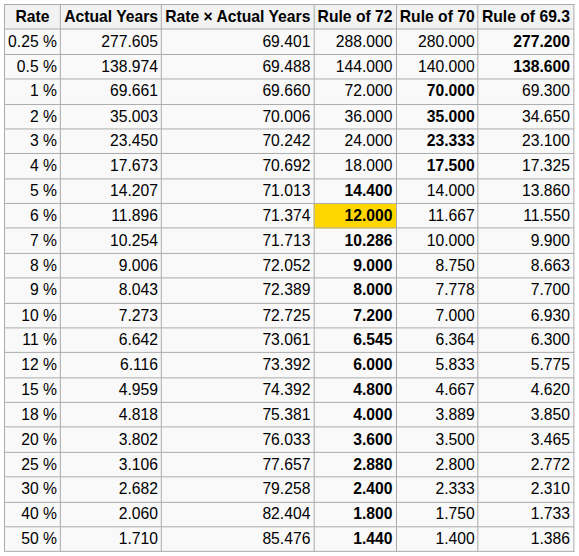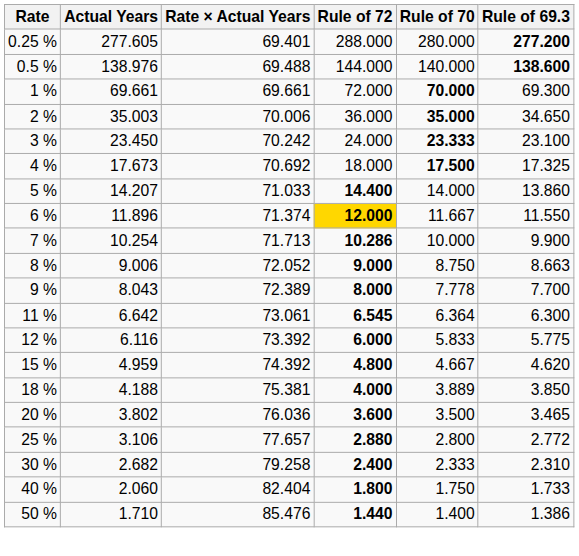0.5 % | Actual Years: 138.974 -> 138.976
1 % | Rate × Actual Years: 69.660 -> 69.661
5 % | Rate × Actual Years: 71.013 -> 71.033
- row: 10 % | 7.273 | 72.725 | 7.200 | 7.000 | 6.930
18 % | Actual Years: 4.818 -> 4.188
20 % | Rate × Actual Years: 76.033 -> 76.036
